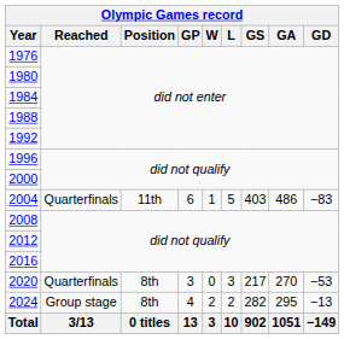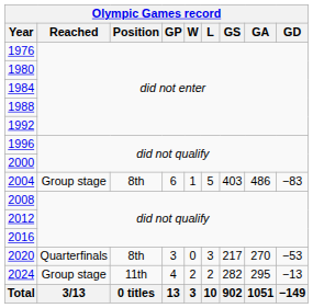2004 | Olympic Games record / Reached: Quarterfinals -> Group stage
2004 | Olympic Games record / Position: 11th -> 8th
2024 | Olympic Games record / Position: 8th -> 11th
